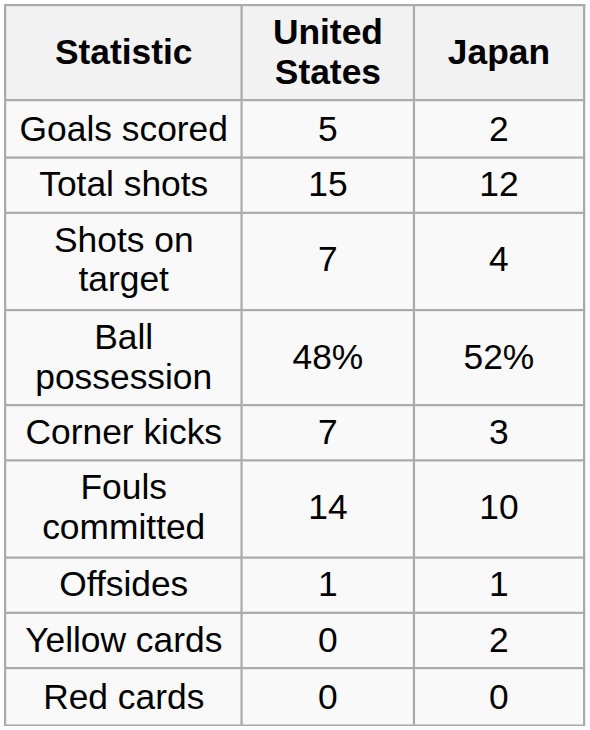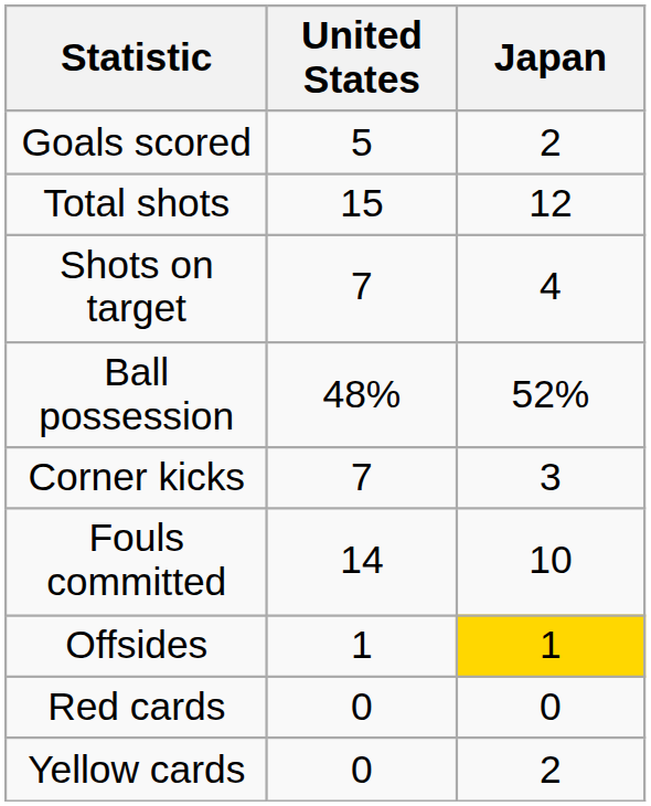Offsides | Japan: no background -> gold background
rows swapped: Yellow cards <-> Red cards
